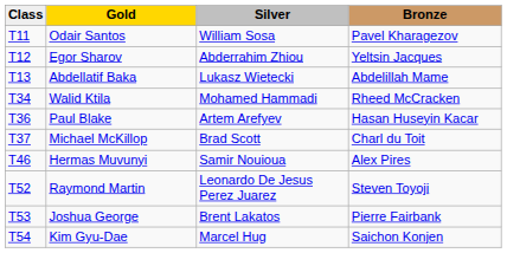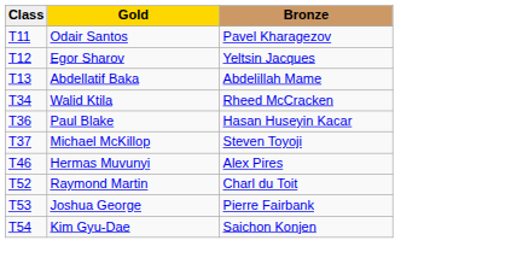- column: Silver | William Sosa | Abderrahim Zhiou | Lukasz Wietecki | Mohamed Hammadi | Artem Arefyev | Brad Scott | Samir Nouioua | Leonardo De Jesus Perez Juarez | Brent Lakatos | Marcel Hug
Michael McKillop | Bronze: Charl du Toit -> Steven Toyoji
Raymond Martin | Bronze: Steven Toyoji -> Charl du Toit
